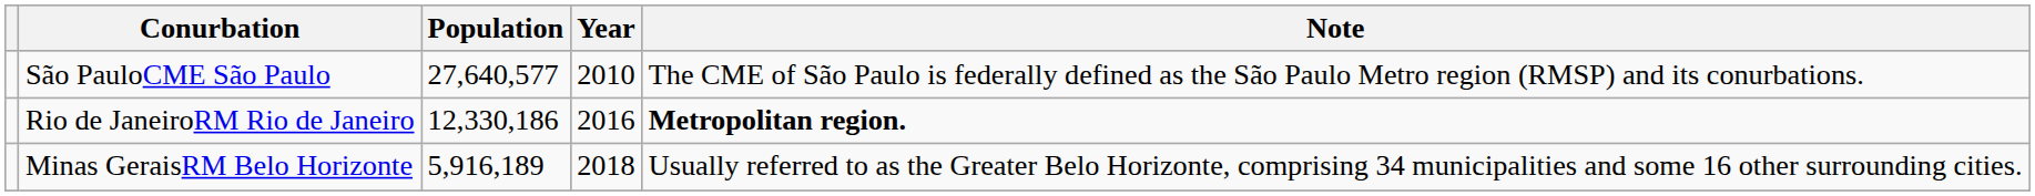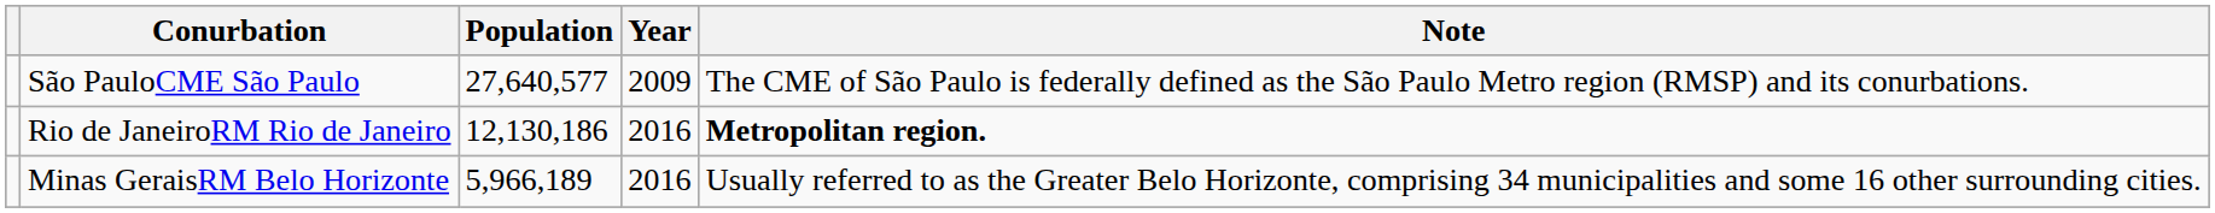São PauloCME São Paulo | Year: 2010 -> 2009
Rio de JaneiroRM Rio de Janeiro | Population: 12,330,186 -> 12,130,186
Minas GeraisRM Belo Horizonte | Population: 5,916,189 -> 5,966,189
Minas GeraisRM Belo Horizonte | Year: 2018 -> 2016
